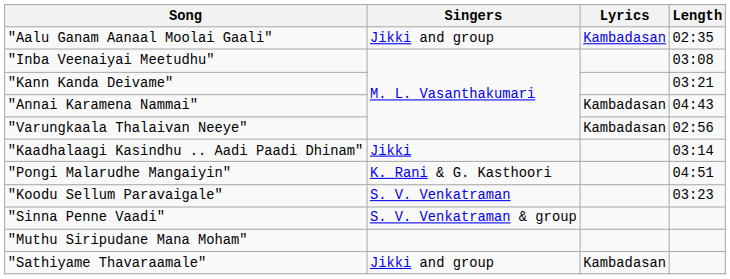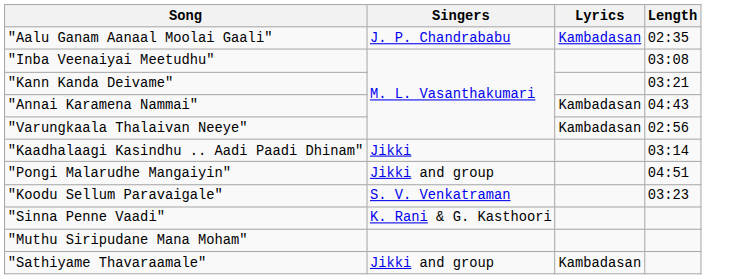"Aalu Ganam Aanaal Moolai Gaali" | Singers: Jikki and group -> J. P. Chandrababu
"Pongi Malarudhe Mangaiyin" | Singers: K. Rani & G. Kasthoori -> Jikki and group
"Sinna Penne Vaadi" | Singers: S. V. Venkatraman & group -> K. Rani & G. Kasthoori
